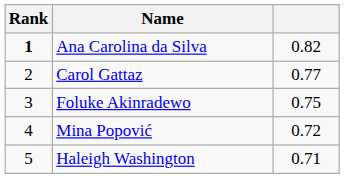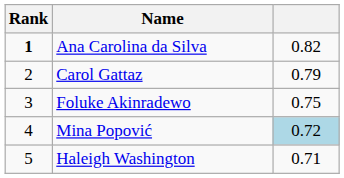Carol Gattaz | column 3: 0.77 -> 0.79
Mina Popović | column 3: no background -> lightblue background
